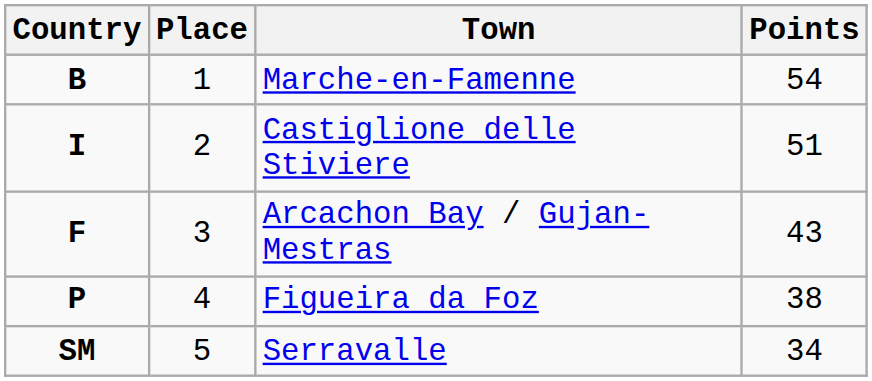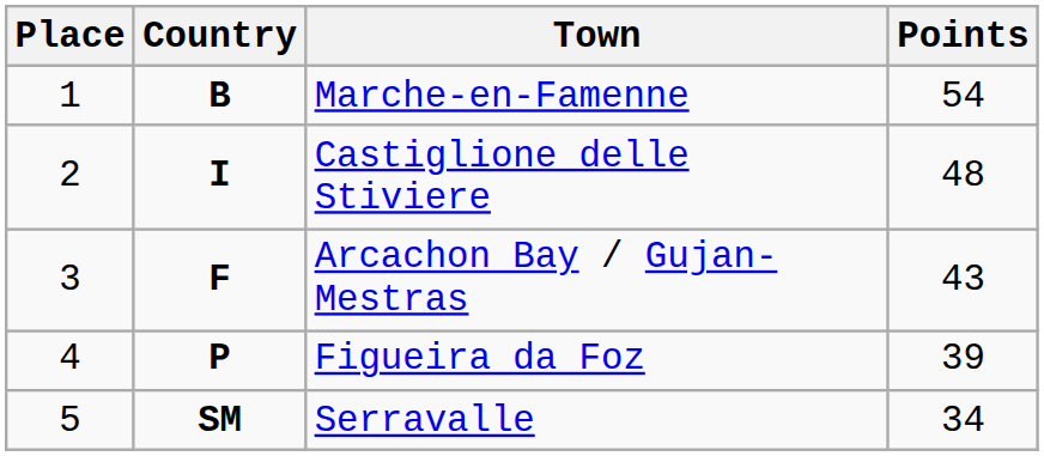columns swapped: Place <-> Country
Castiglione delle Stiviere | Points: 51 -> 48
Figueira da Foz | Points: 38 -> 39
